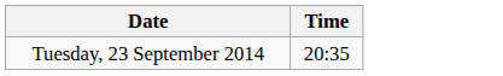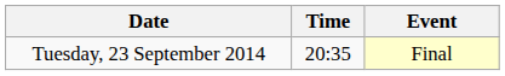+ column: Event | Final
